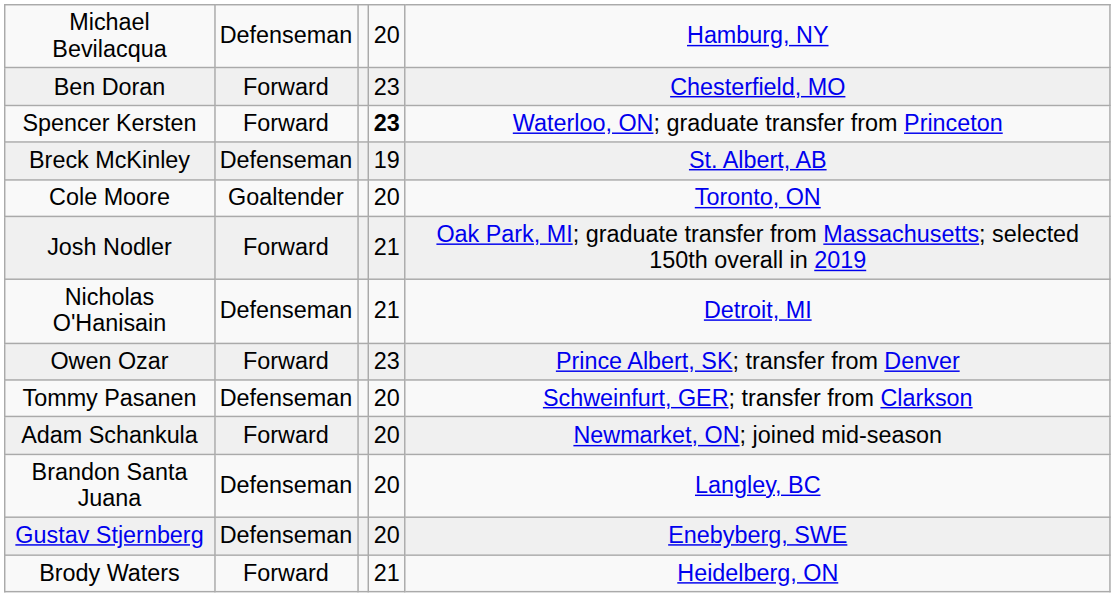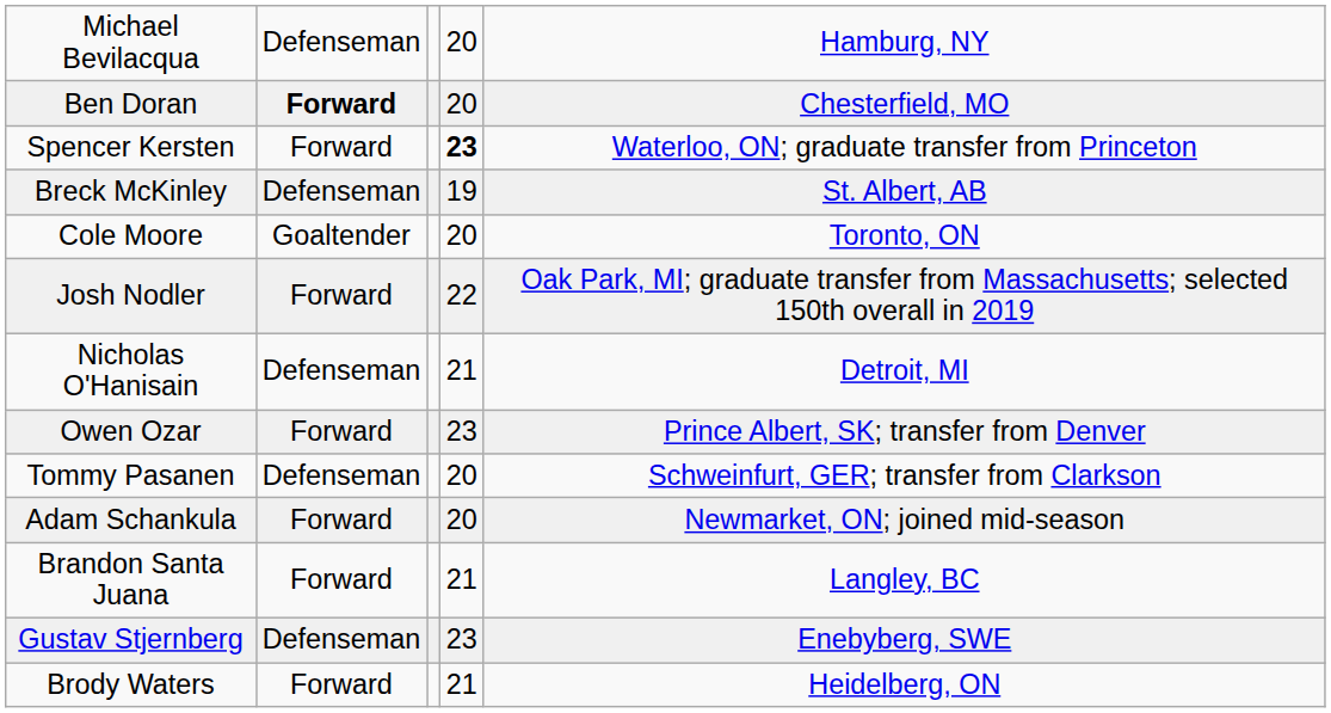Ben Doran | column 2: normal -> bold
Ben Doran | column 4: 23 -> 20
Josh Nodler | column 4: 21 -> 22
Brandon Santa Juana | column 2: Defenseman -> Forward
Brandon Santa Juana | column 4: 20 -> 21
Gustav Stjernberg | column 4: 20 -> 23
